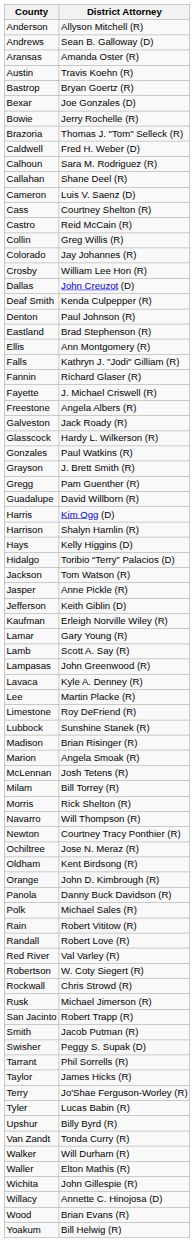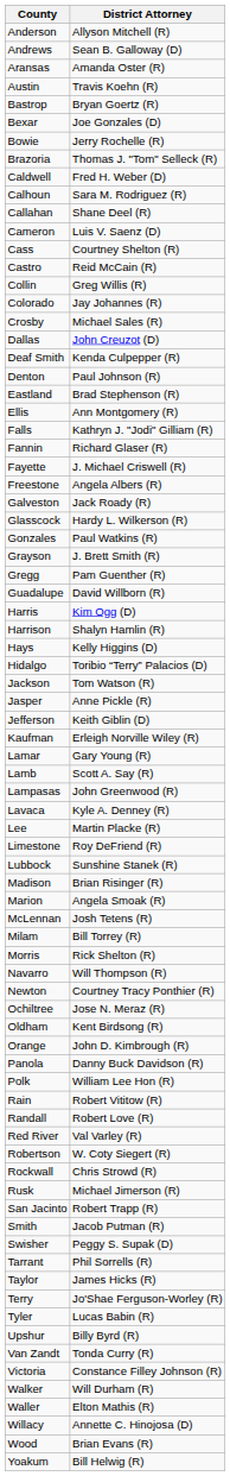Crosby | District Attorney: William Lee Hon (R) -> Michael Sales (R)
Polk | District Attorney: Michael Sales (R) -> William Lee Hon (R)
+ row: Victoria | Constance Filley Johnson (R)
- row: Wichita | John Gillespie (R)
